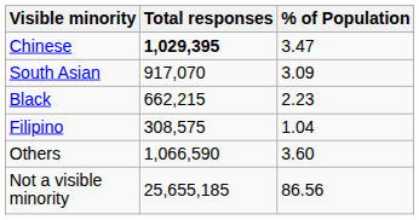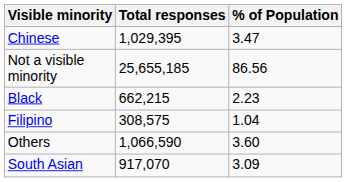Chinese | Total responses: bold -> normal
rows swapped: South Asian <-> Not a visible minority
